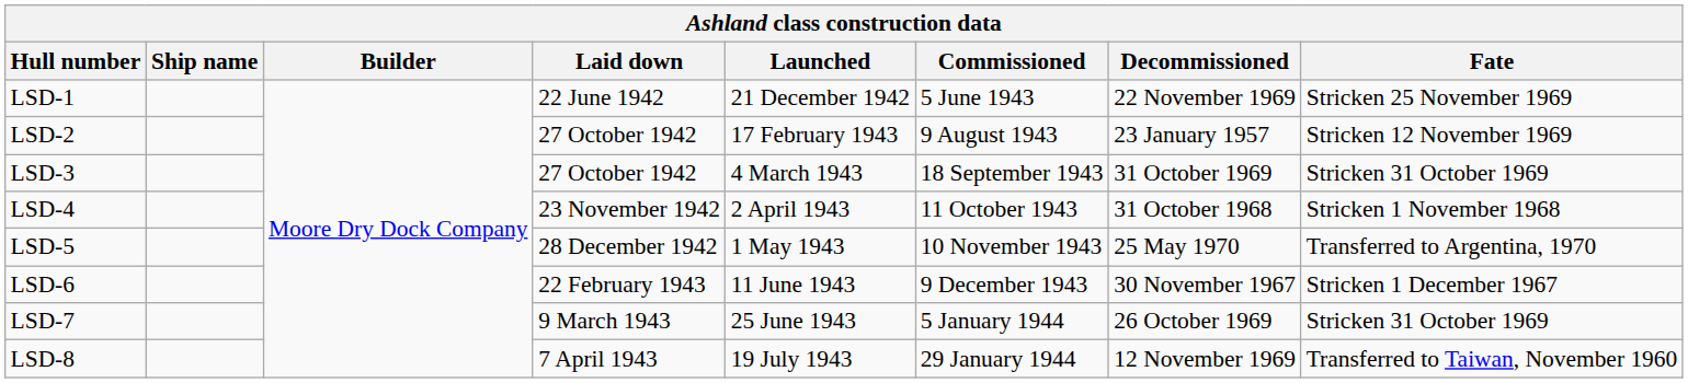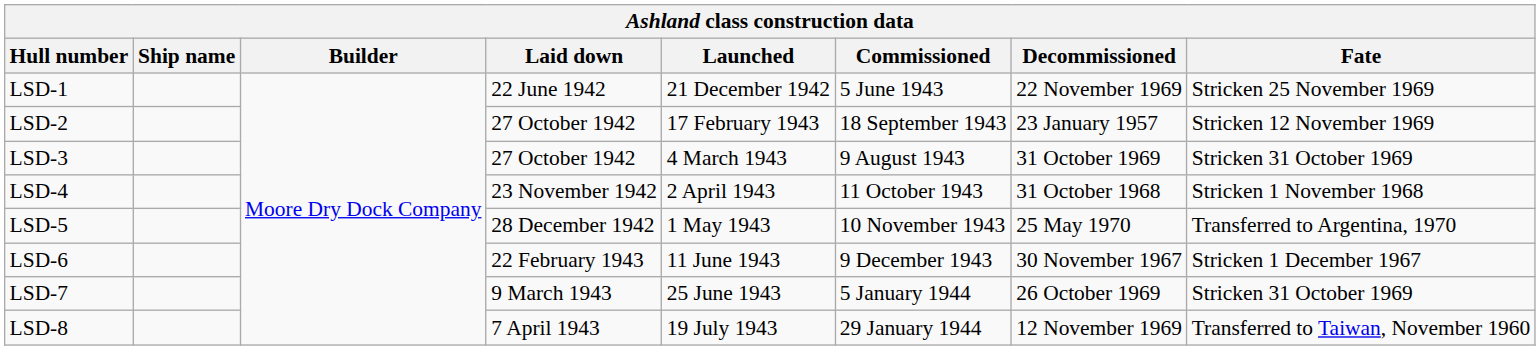LSD-2 | Commissioned: 9 August 1943 -> 18 September 1943
LSD-3 | Commissioned: 18 September 1943 -> 9 August 1943
